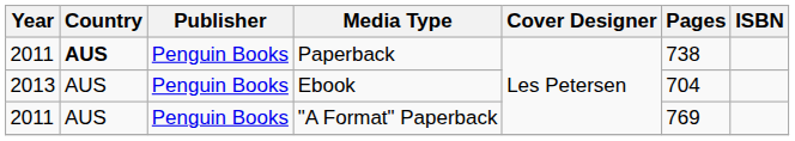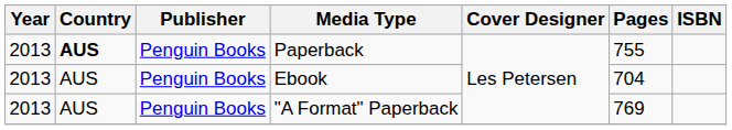Paperback | Year: 2011 -> 2013
Paperback | Pages: 738 -> 755
"A Format" Paperback | Year: 2011 -> 2013
